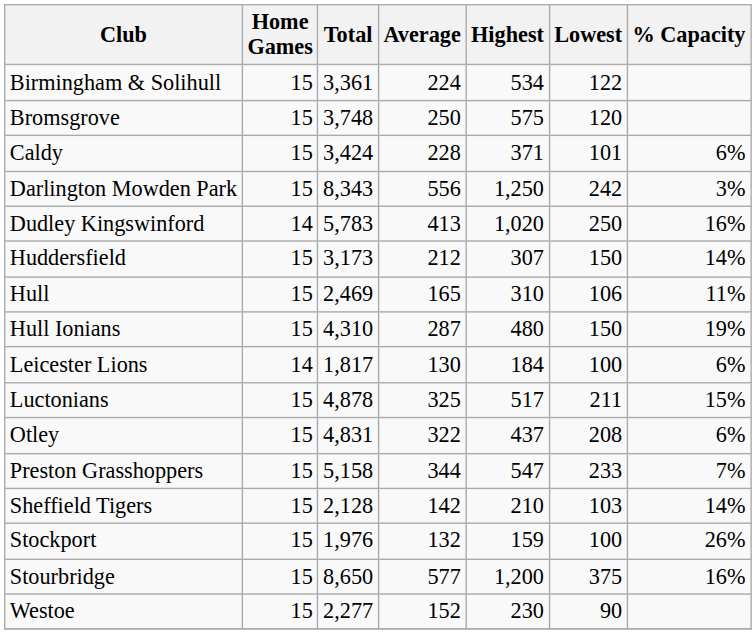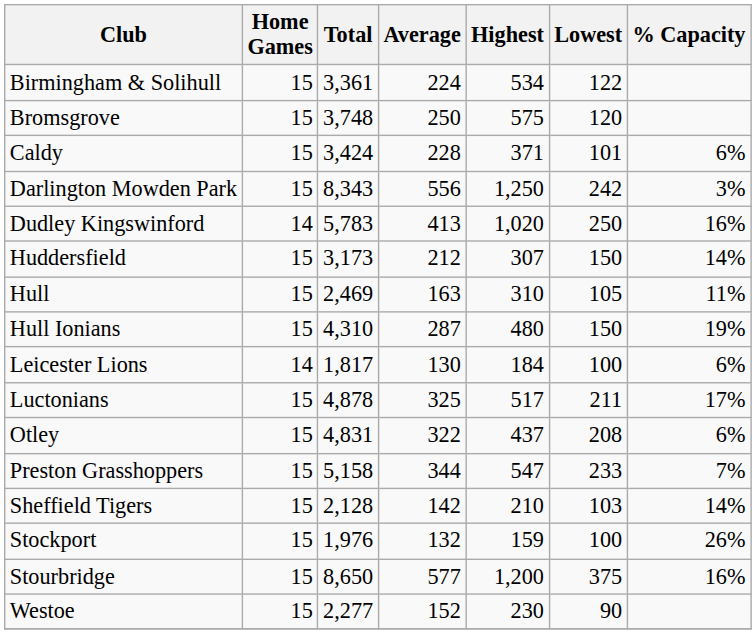Hull | Average: 165 -> 163
Hull | Lowest: 106 -> 105
Luctonians | % Capacity: 15% -> 17%
